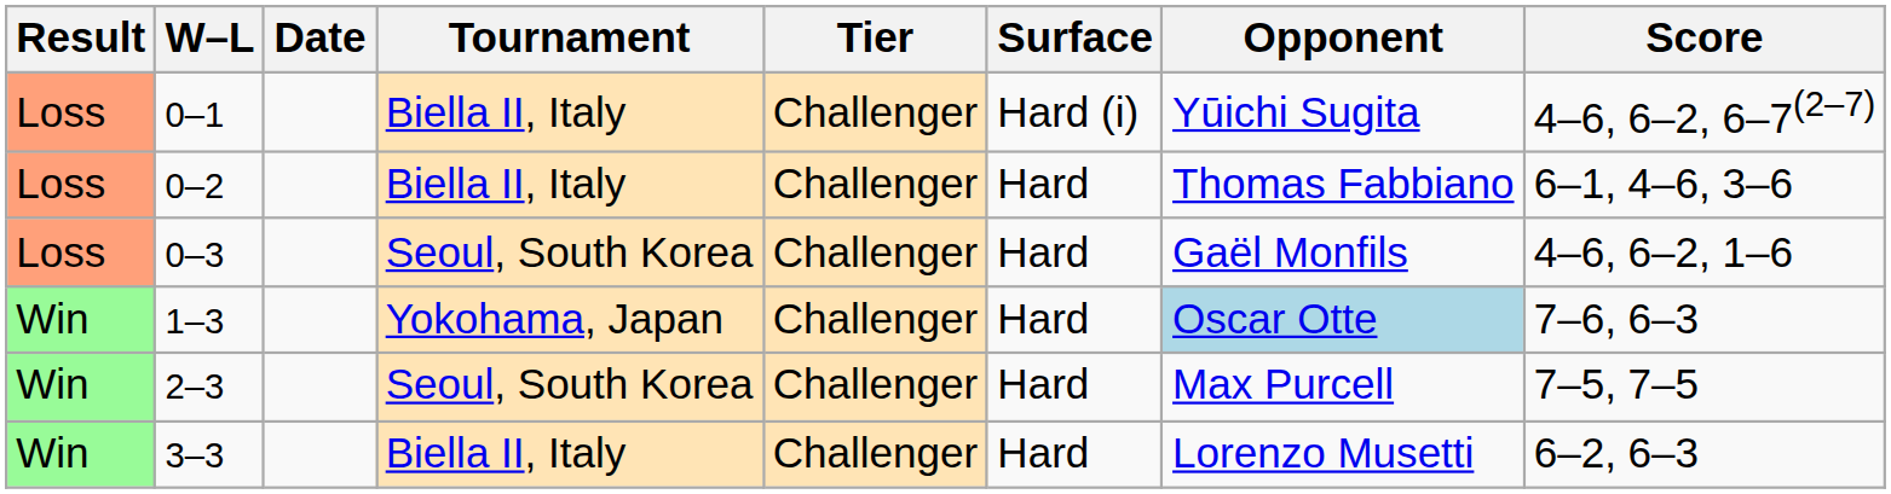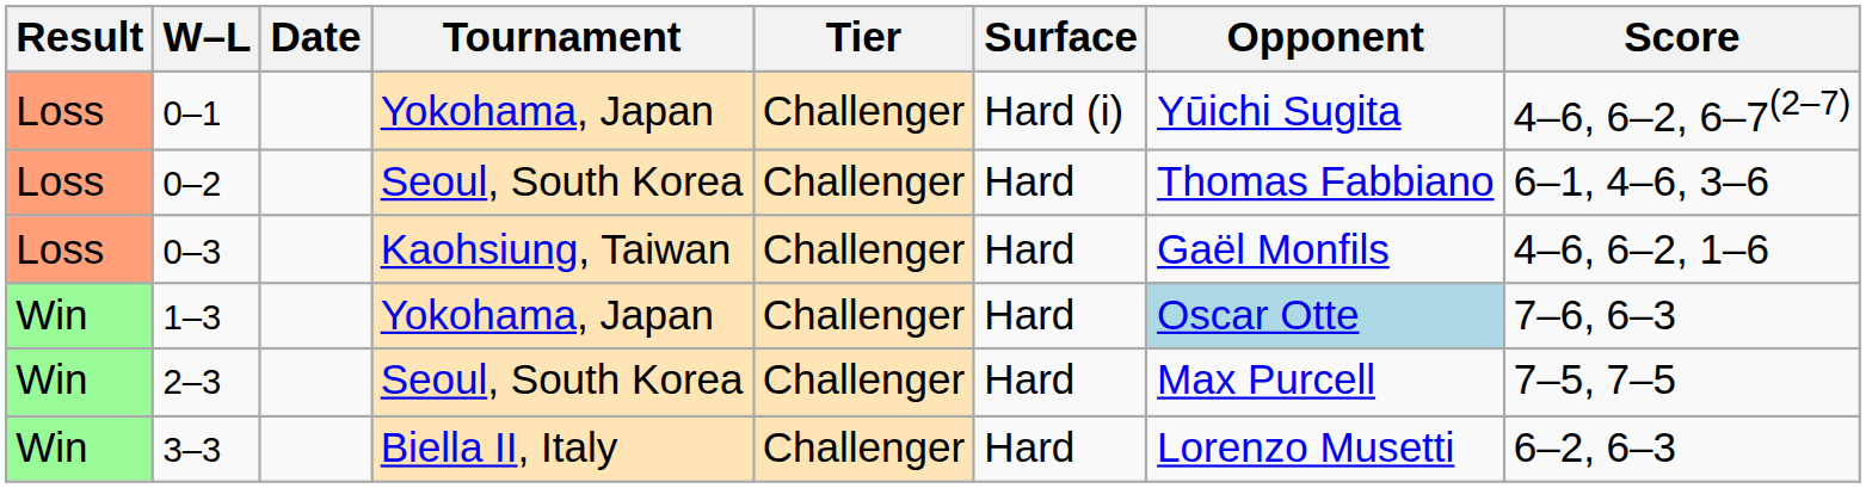0–1 | Tournament: Biella II, Italy -> Yokohama, Japan
0–2 | Tournament: Biella II, Italy -> Seoul, South Korea
0–3 | Tournament: Seoul, South Korea -> Kaohsiung, Taiwan
